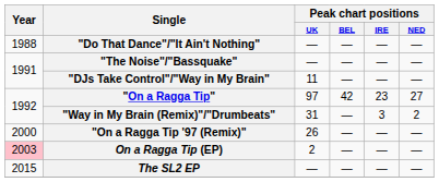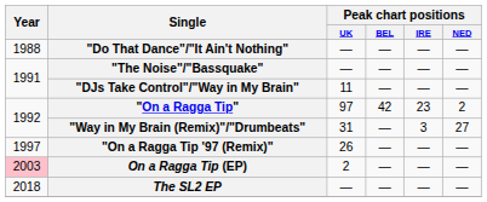"On a Ragga Tip" | Peak chart positions / NED: 27 -> 2
"Way in My Brain (Remix)"/"Drumbeats" | Peak chart positions / NED: 2 -> 27
"On a Ragga Tip '97 (Remix)" | Year: 2000 -> 1997
The SL2 EP | Year: 2015 -> 2018
